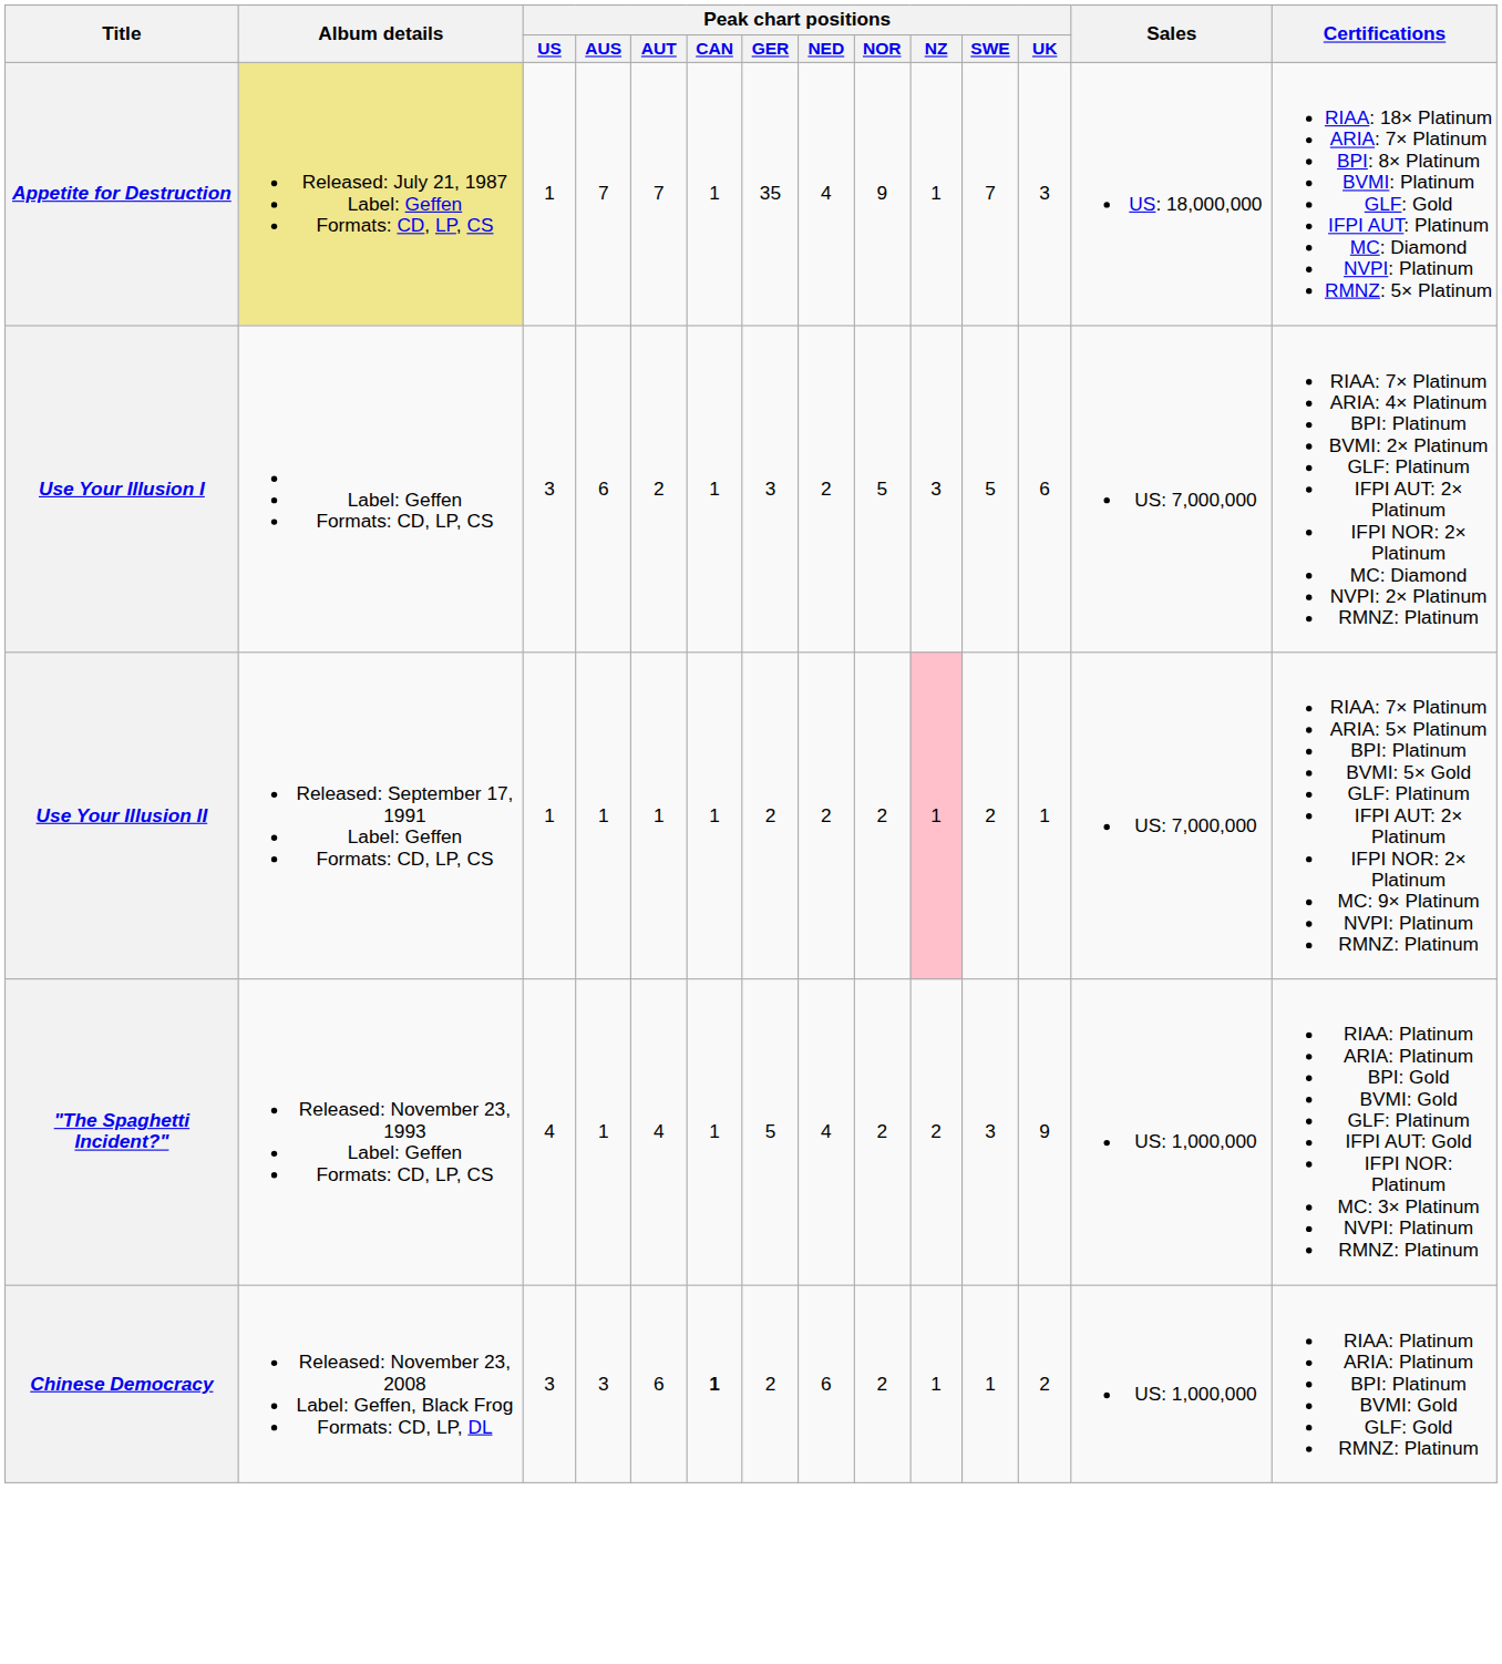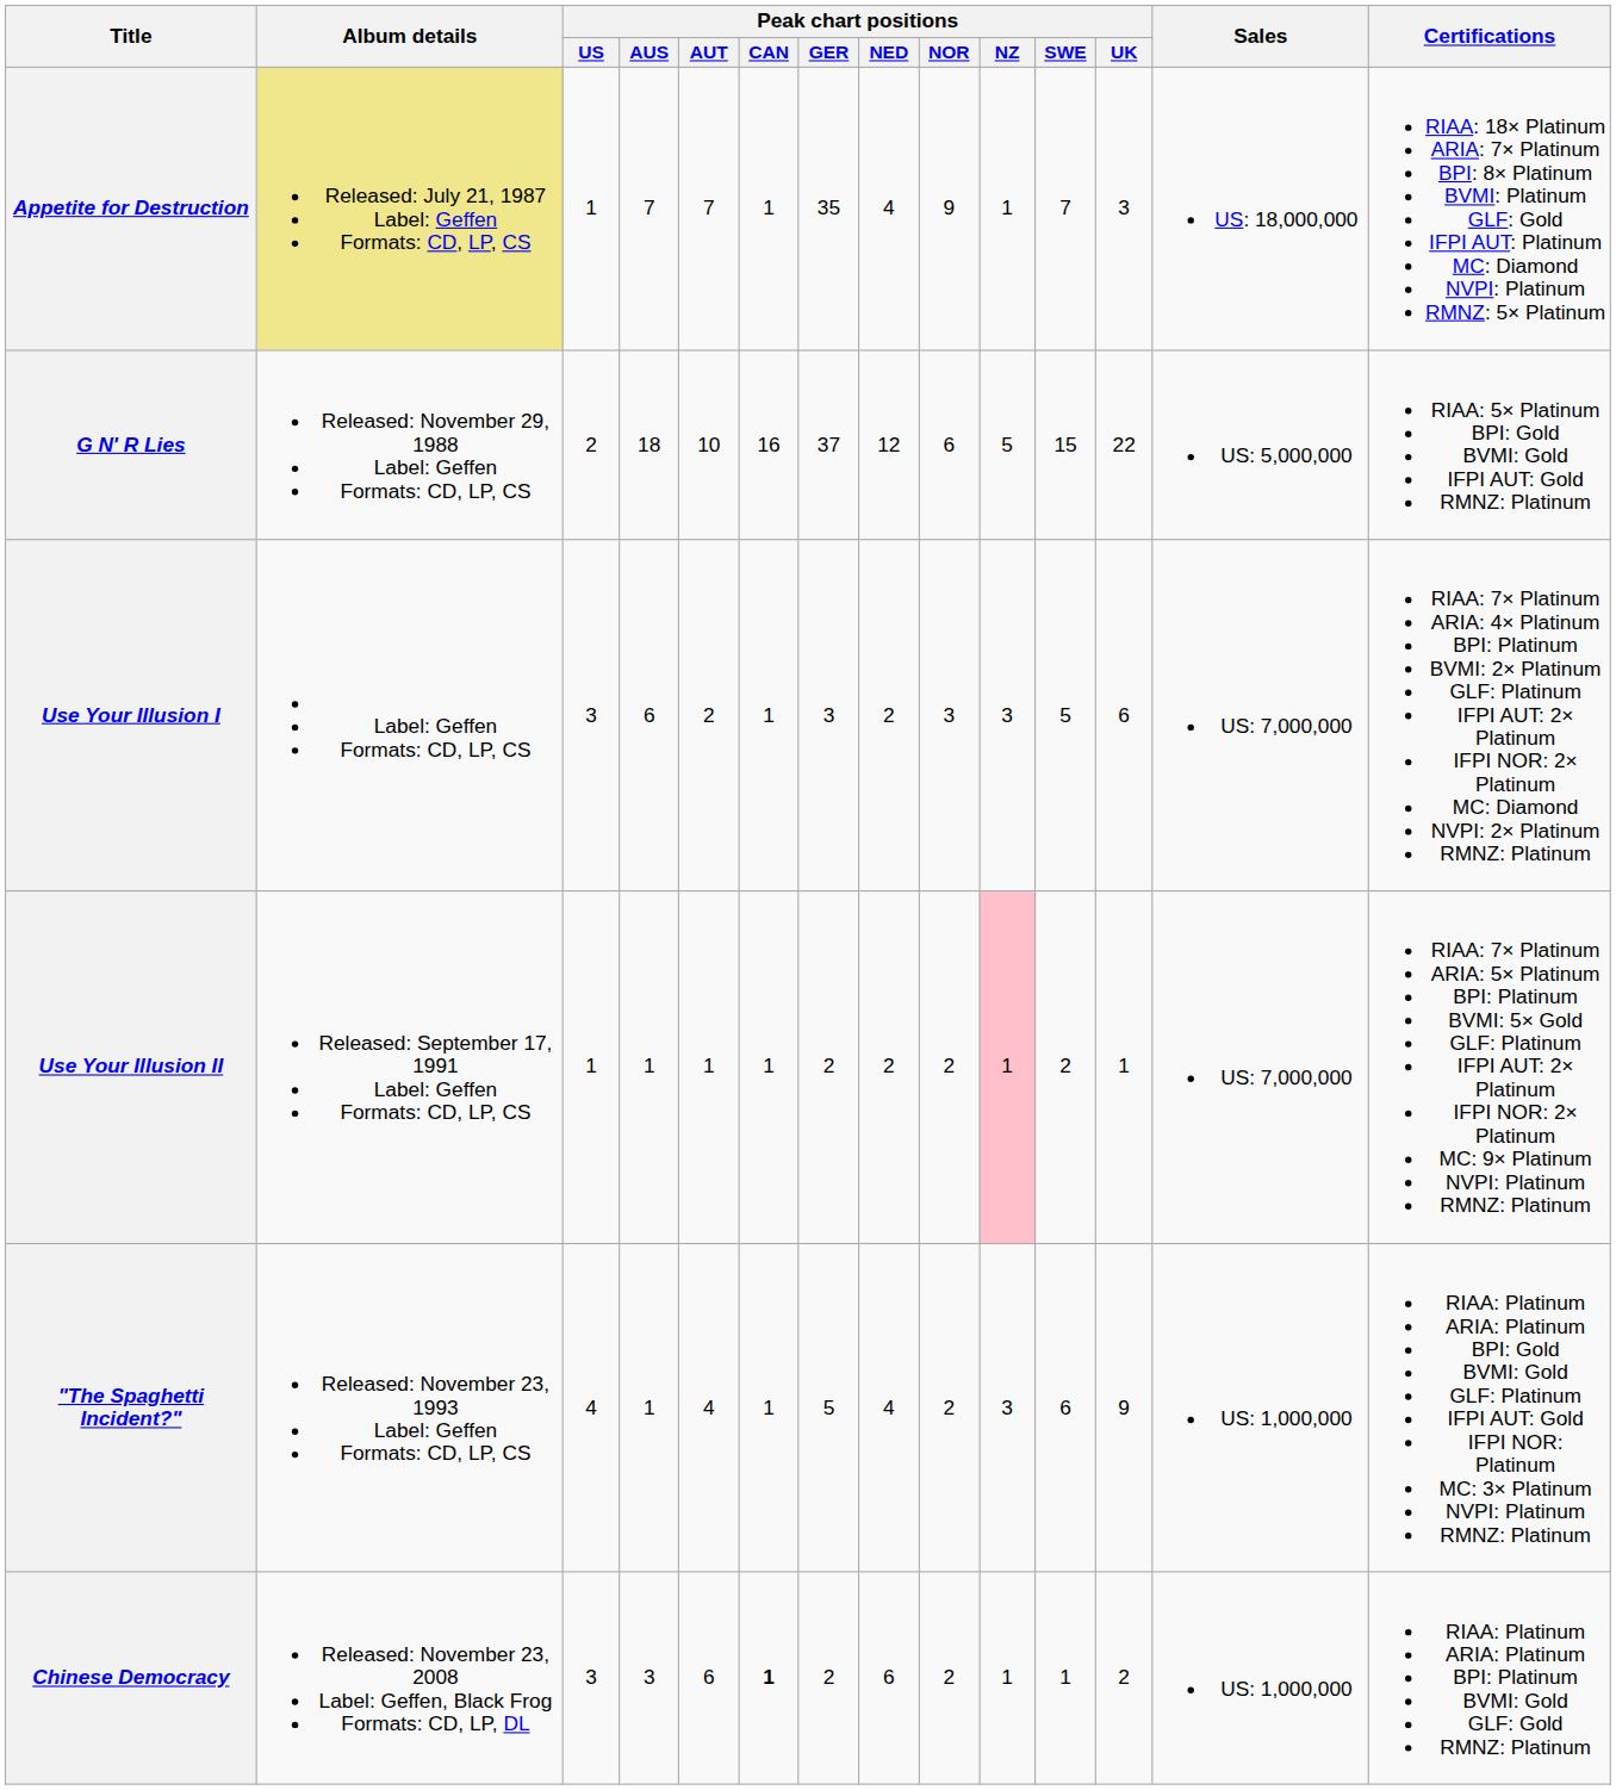+ row: G N' R Lies | Released: November 29, 1988 Label: Geffen Formats: CD, LP, CS | 2 | 18 | 10 | 16 | 37 | 12 | 6 | 5 | 15 | 22 | US: 5,000,000 | RIAA: 5× Platinum BPI: Gold BVMI: Gold IFPI AUT: Gold RMNZ: Platinum
Use Your Illusion I | Peak chart positions / NOR: 5 -> 3
"The Spaghetti Incident?" | Peak chart positions / NZ: 2 -> 3
"The Spaghetti Incident?" | Peak chart positions / SWE: 3 -> 6
